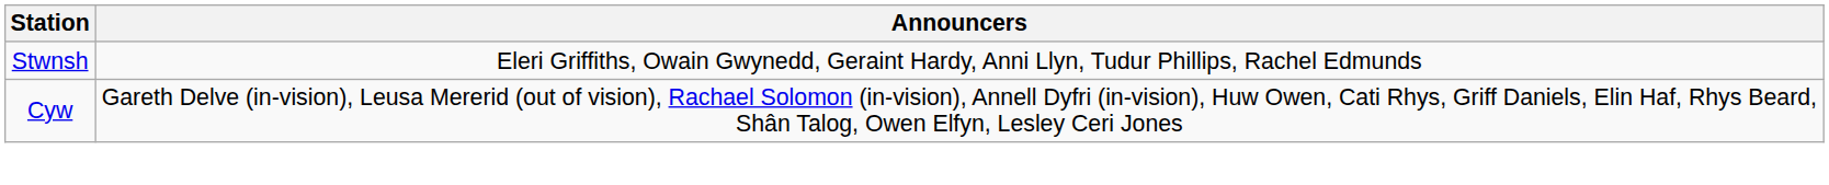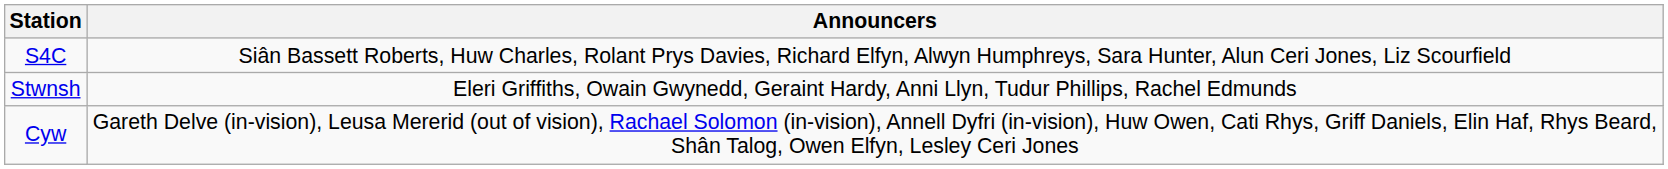+ row: S4C | Siân Bassett Roberts, Huw Charles, Rolant Prys Davies, Richard Elfyn, Alwyn Humphreys, Sara Hunter, Alun Ceri Jones, Liz Scourfield
